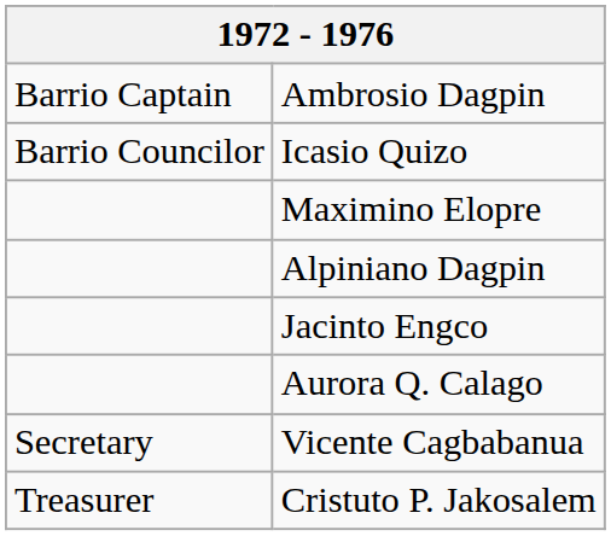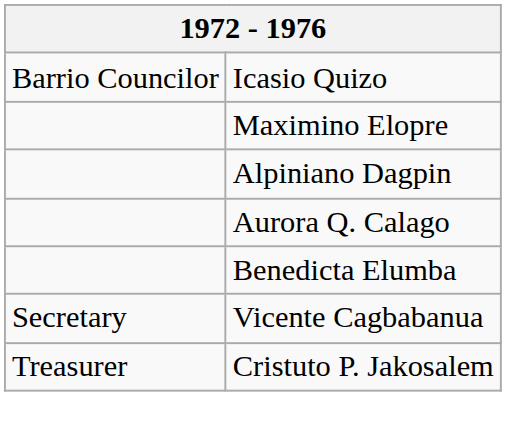- row: Barrio Captain | Ambrosio Dagpin
- row: Jacinto Engco
+ row: Benedicta Elumba
